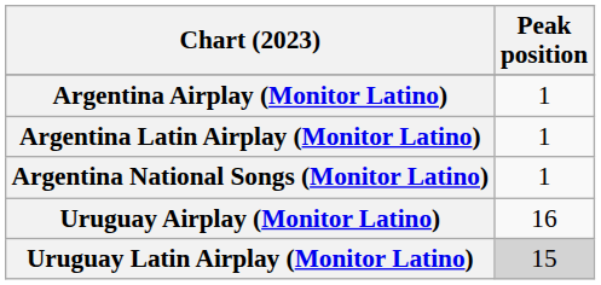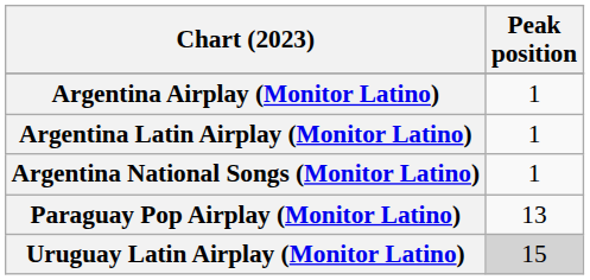+ row: Paraguay Pop Airplay (Monitor Latino) | 13
- row: Uruguay Airplay (Monitor Latino) | 16
